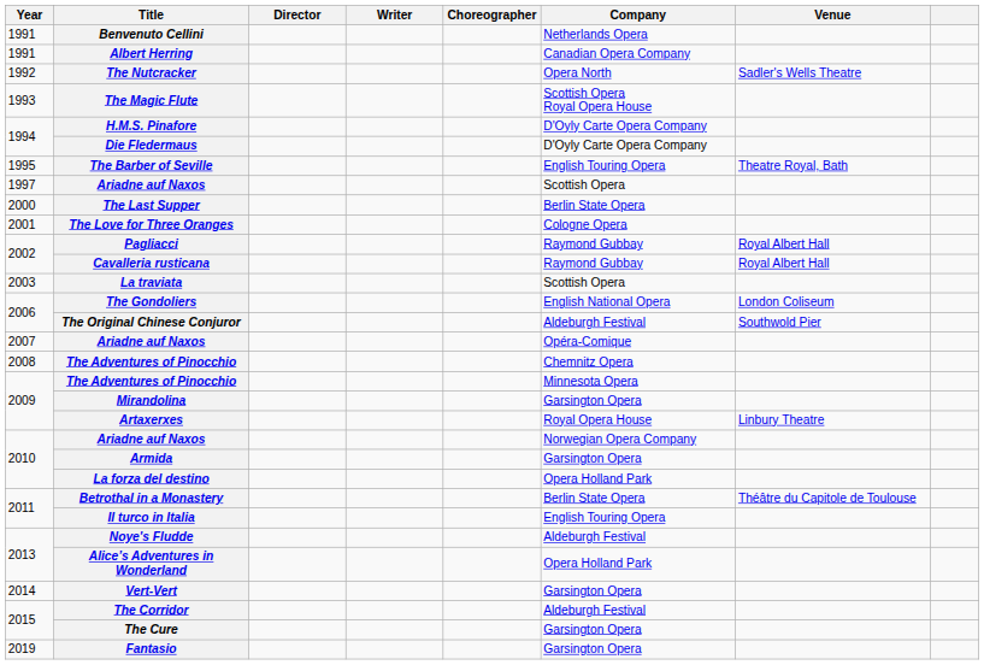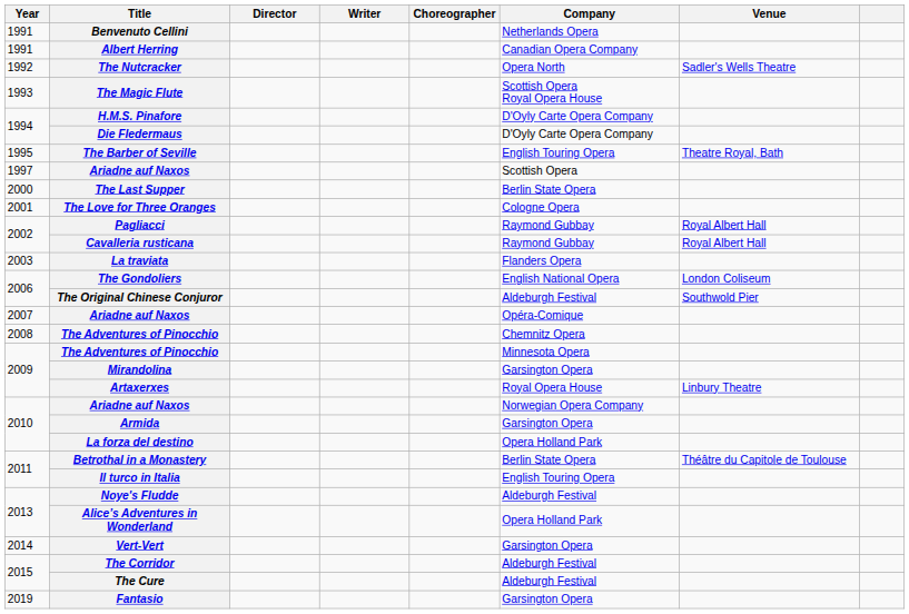La traviata | Company: Scottish Opera -> Flanders Opera
The Cure | Company: Garsington Opera -> Aldeburgh Festival
